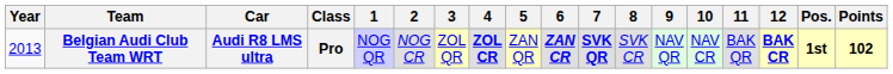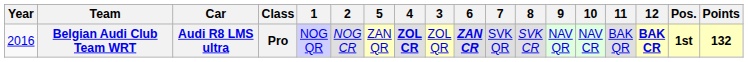columns swapped: 3 <-> 5
Belgian Audi Club Team WRT | Year: 2013 -> 2016
Belgian Audi Club Team WRT | 7: bold -> normal
Belgian Audi Club Team WRT | Points: 102 -> 132
